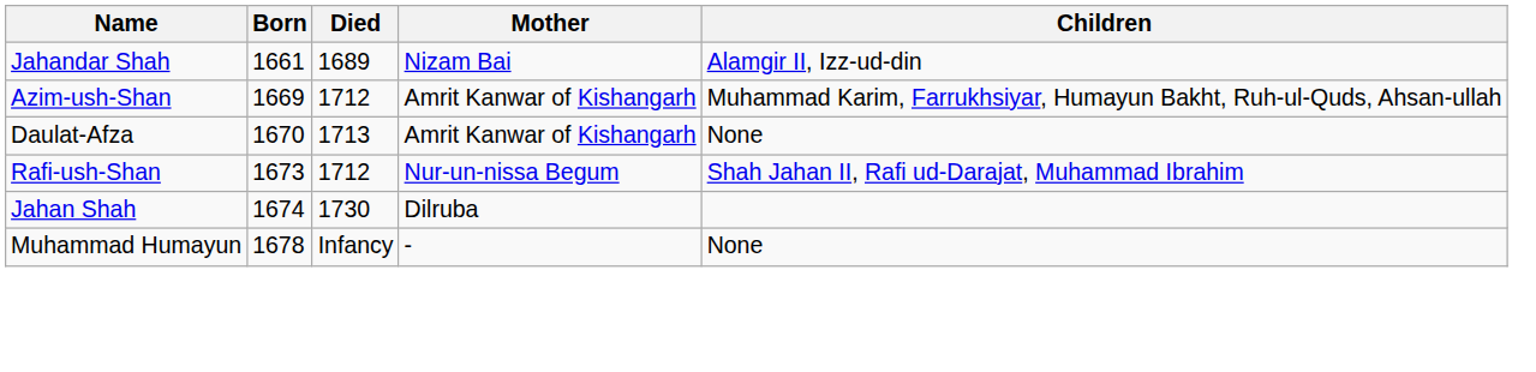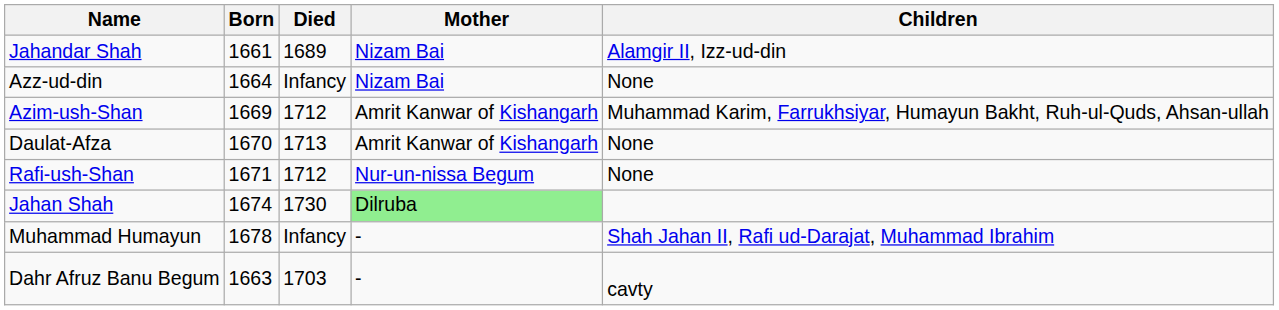+ row: Azz-ud-din | 1664 | Infancy | Nizam Bai | None
Rafi-ush-Shan | Born: 1673 -> 1671
Rafi-ush-Shan | Children: Shah Jahan II, Rafi ud-Darajat, Muhammad Ibrahim -> None
Jahan Shah | Mother: no background -> lightgreen background
Muhammad Humayun | Children: None -> Shah Jahan II, Rafi ud-Darajat, Muhammad Ibrahim
+ row: Dahr Afruz Banu Begum | 1663 | 1703 | - | cavty
